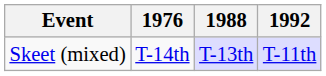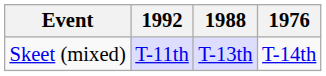columns swapped: 1976 <-> 1992
